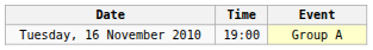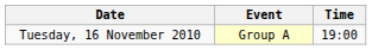columns swapped: Time <-> Event
